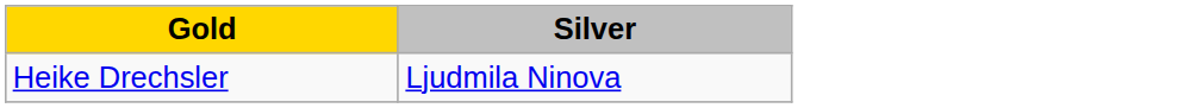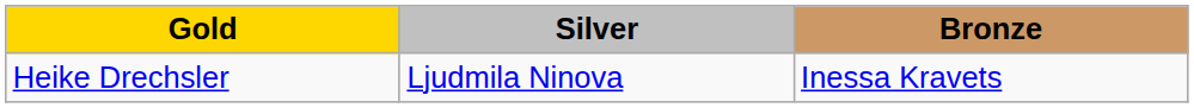+ column: Bronze | Inessa Kravets
